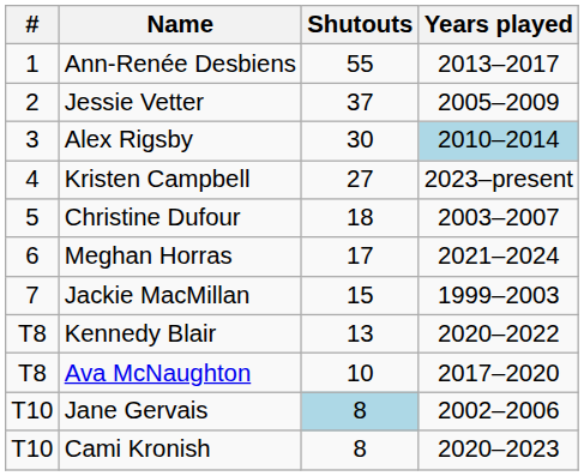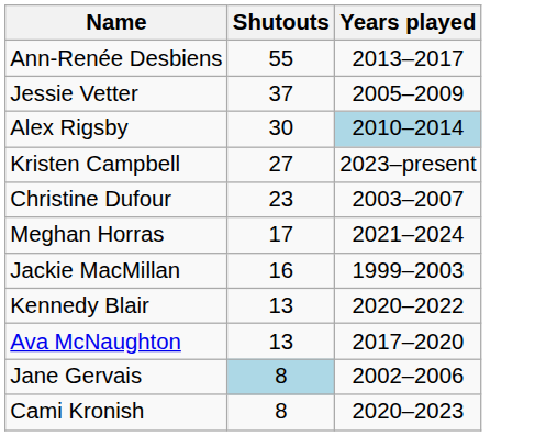- column: # | 1 | 2 | 3 | 4 | 5 | 6 | 7 | T8 | T8 | T10 | T10
Christine Dufour | Shutouts: 18 -> 23
Jackie MacMillan | Shutouts: 15 -> 16
Ava McNaughton | Shutouts: 10 -> 13
